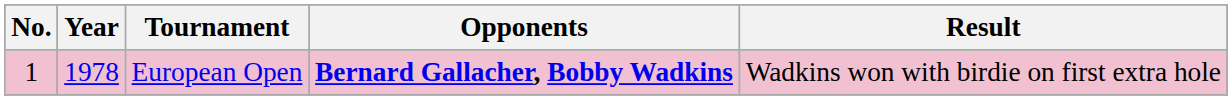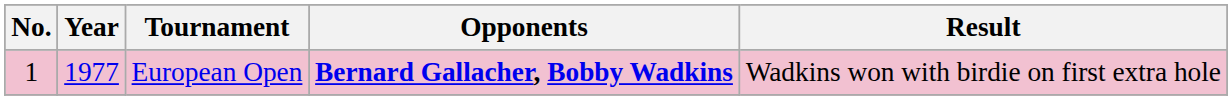European Open | Year: 1978 -> 1977
